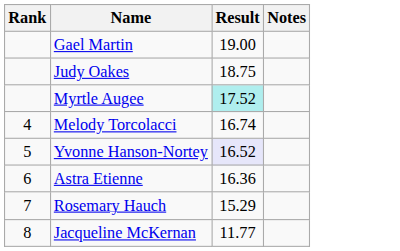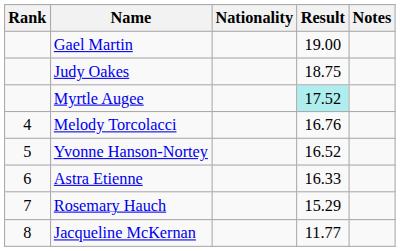+ column: Nationality
Melody Torcolacci | Result: 16.74 -> 16.76
Yvonne Hanson-Nortey | Result: lavender background -> no background
Astra Etienne | Result: 16.36 -> 16.33
